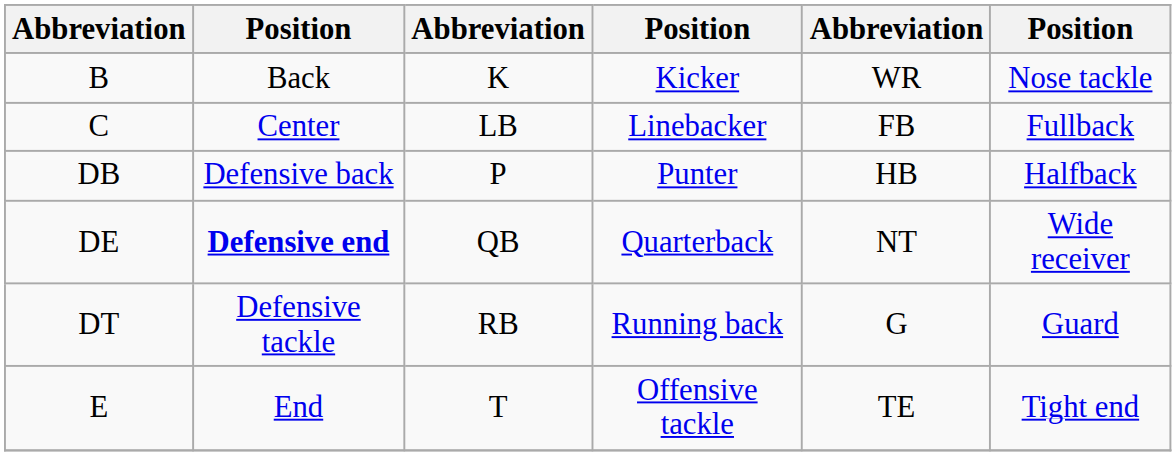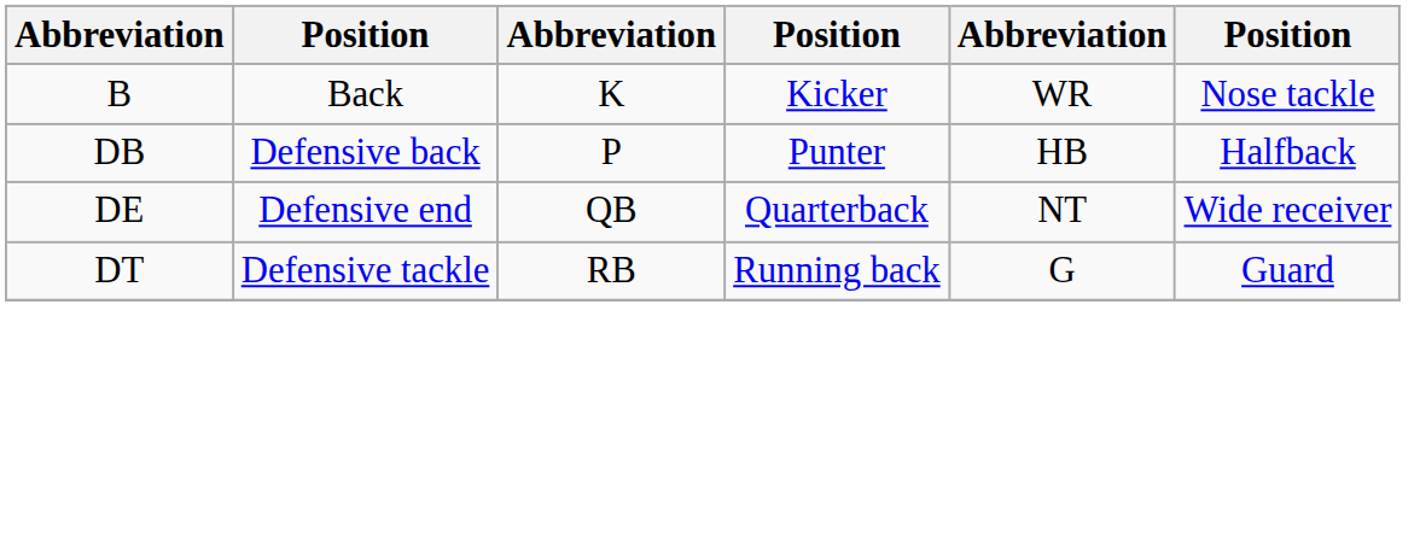- row: C | Center | LB | Linebacker | FB | Fullback
DE | column 2: bold -> normal
- row: E | End | T | Offensive tackle | TE | Tight end
